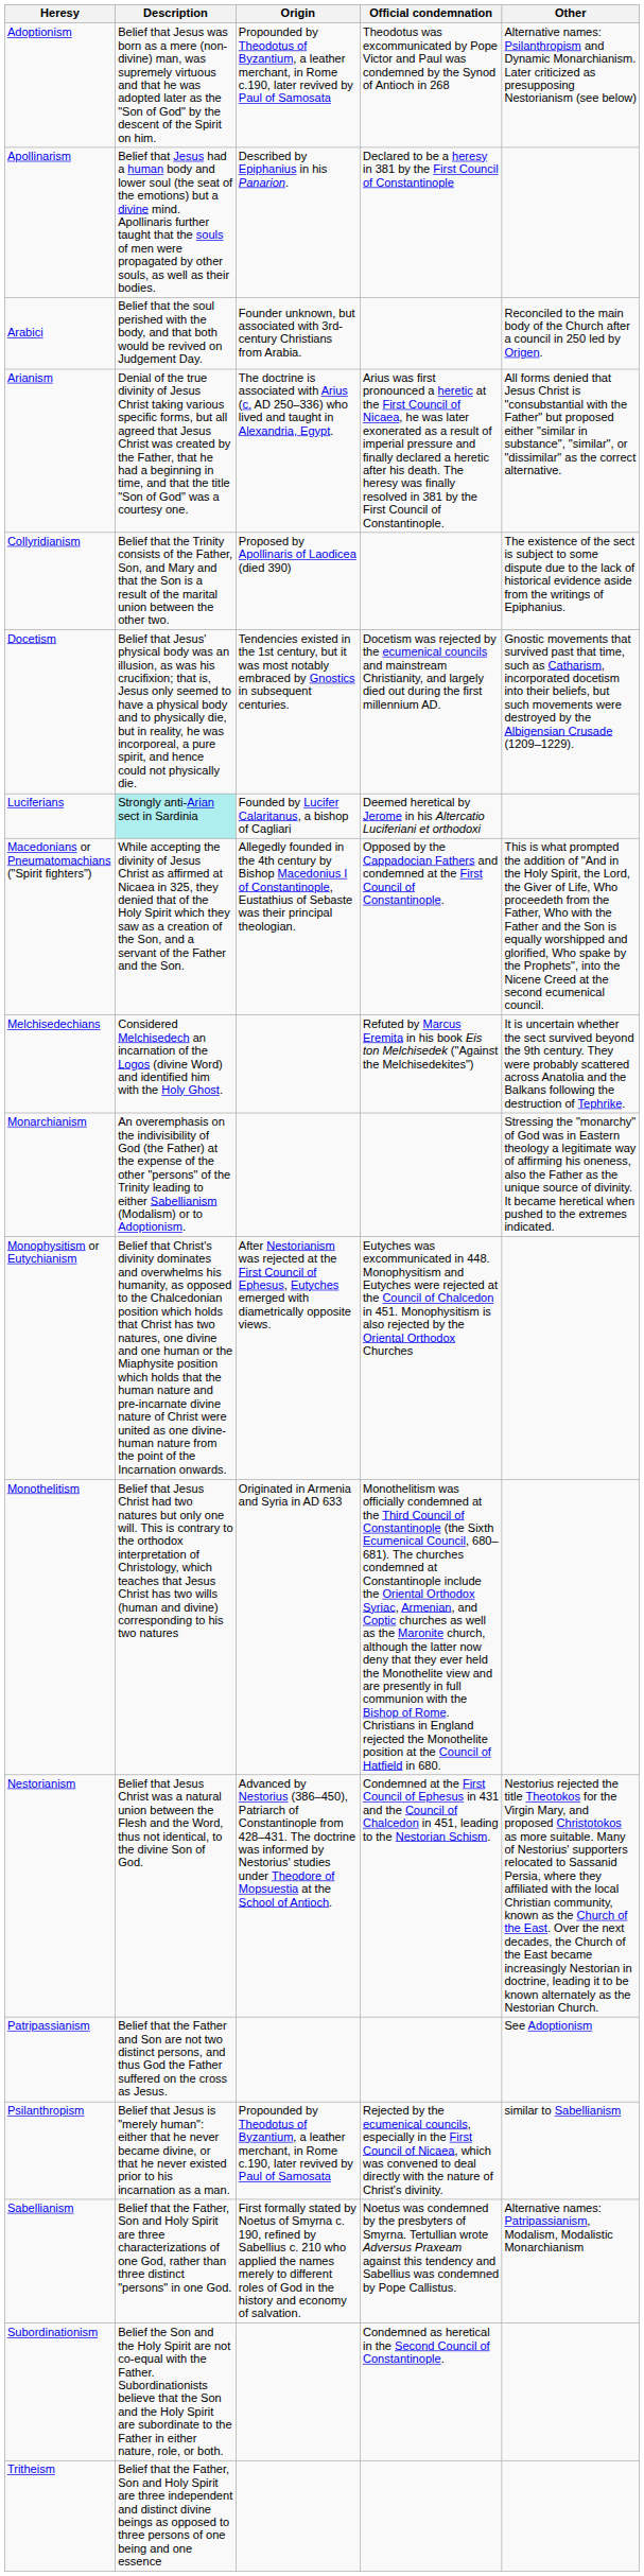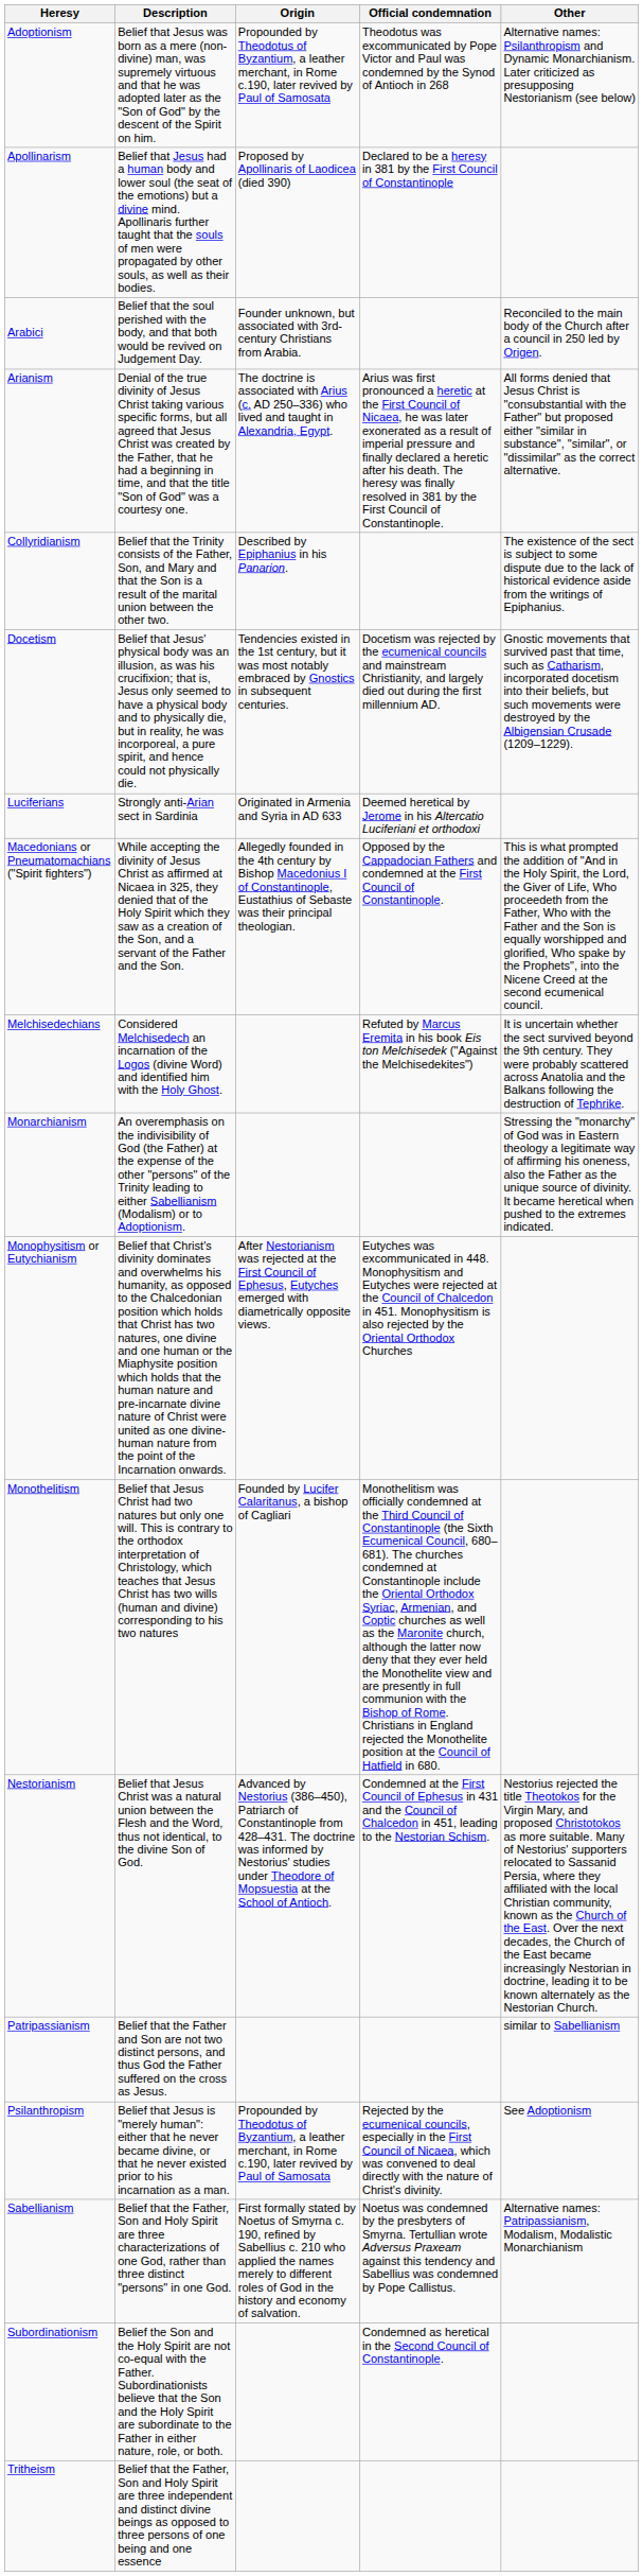Apollinarism | Origin: Described by Epiphanius in his Panarion. -> Proposed by Apollinaris of Laodicea (died 390)
Collyridianism | Origin: Proposed by Apollinaris of Laodicea (died 390) -> Described by Epiphanius in his Panarion.
Luciferians | Description: paleturquoise background -> no background
Luciferians | Origin: Founded by Lucifer Calaritanus, a bishop of Cagliari -> Originated in Armenia and Syria in AD 633
Monothelitism | Origin: Originated in Armenia and Syria in AD 633 -> Founded by Lucifer Calaritanus, a bishop of Cagliari
Patripassianism | Other: See Adoptionism -> similar to Sabellianism
Psilanthropism | Other: similar to Sabellianism -> See Adoptionism
